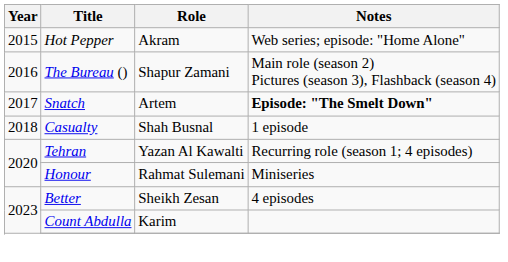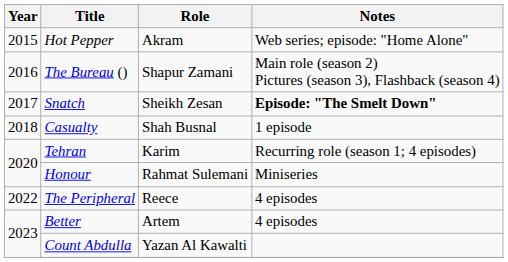Snatch | Role: Artem -> Sheikh Zesan
Tehran | Role: Yazan Al Kawalti -> Karim
+ row: 2022 | The Peripheral | Reece | 4 episodes
Better | Role: Sheikh Zesan -> Artem
Count Abdulla | Role: Karim -> Yazan Al Kawalti
